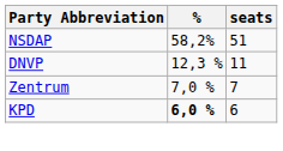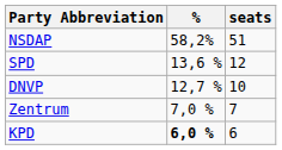+ row: SPD | 13,6 % | 12
DNVP | %: 12,3 % -> 12,7 %
DNVP | seats: 11 -> 10
